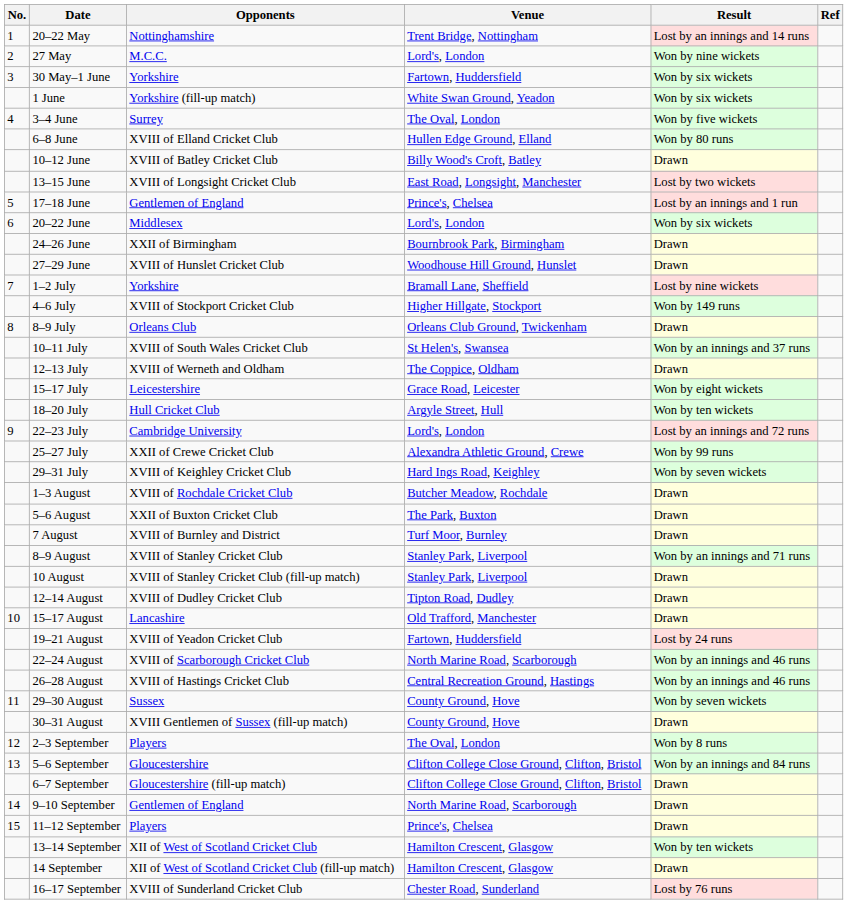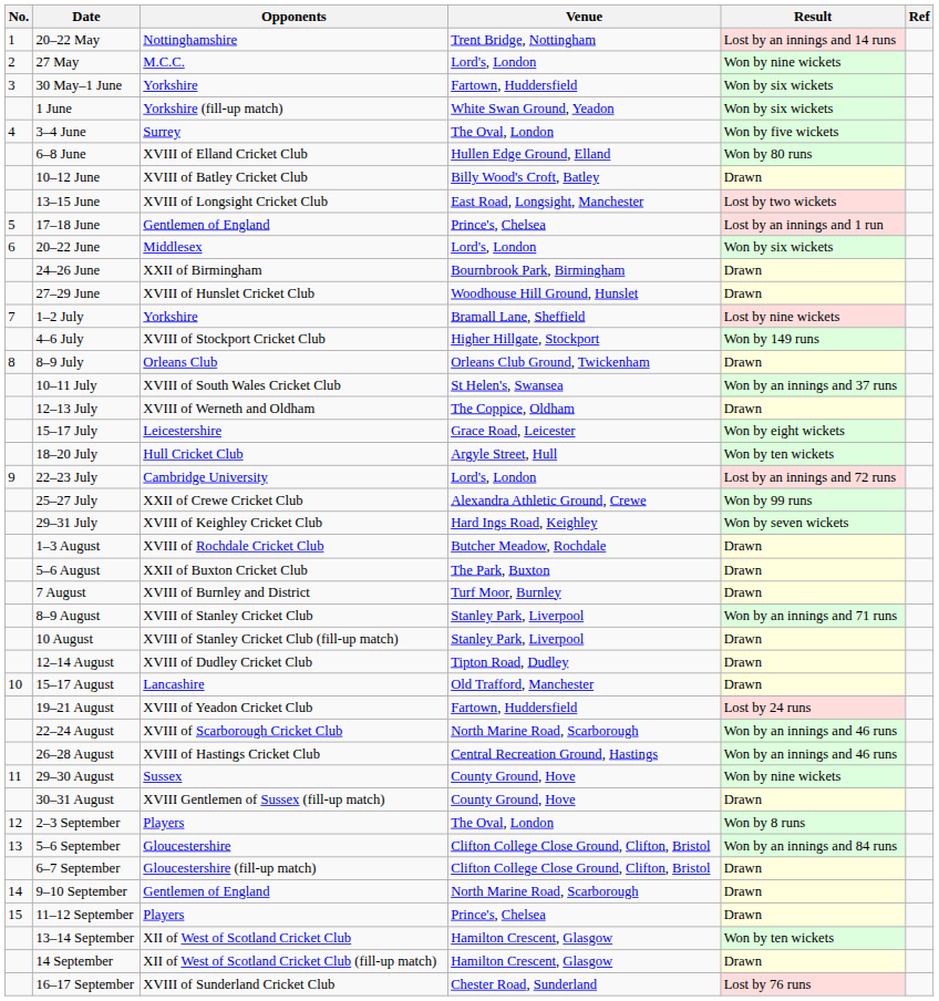29–30 August | Result: Won by seven wickets -> Won by nine wickets
